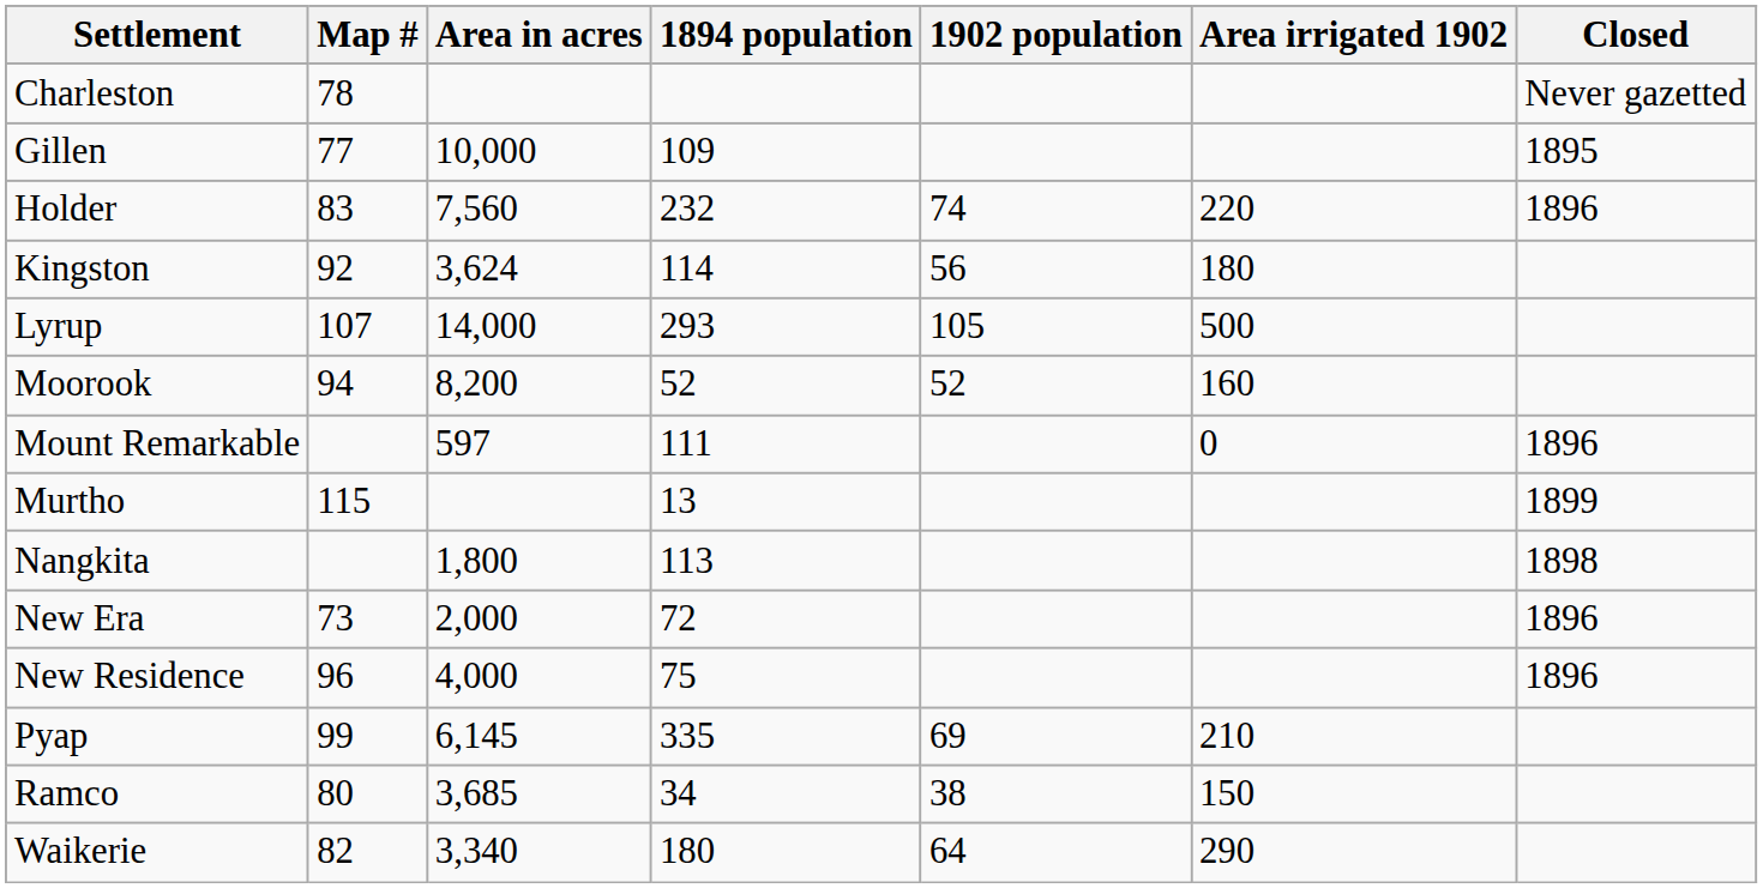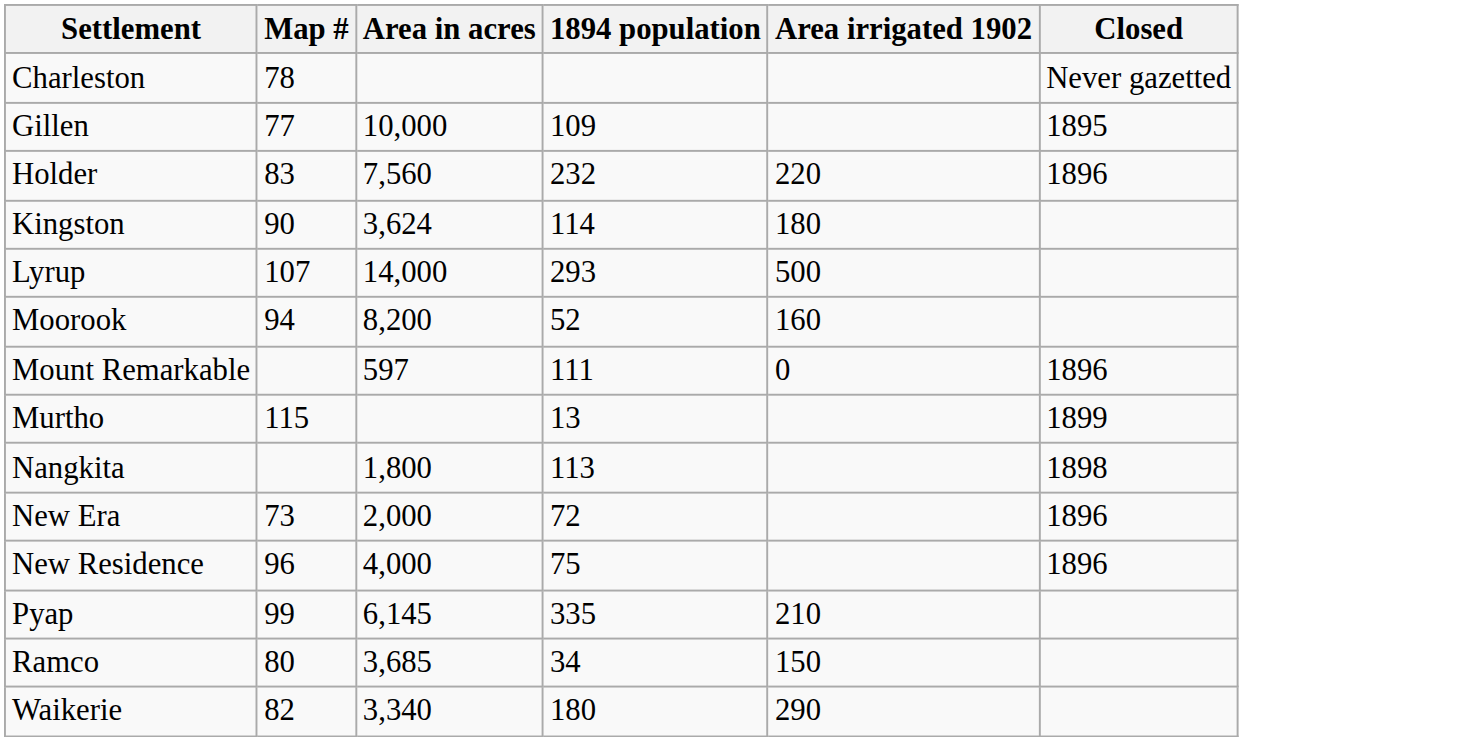- column: 1902 population | 74 | 56 | 105 | 52 | 69 | 38 | 64
Kingston | Map #: 92 -> 90
